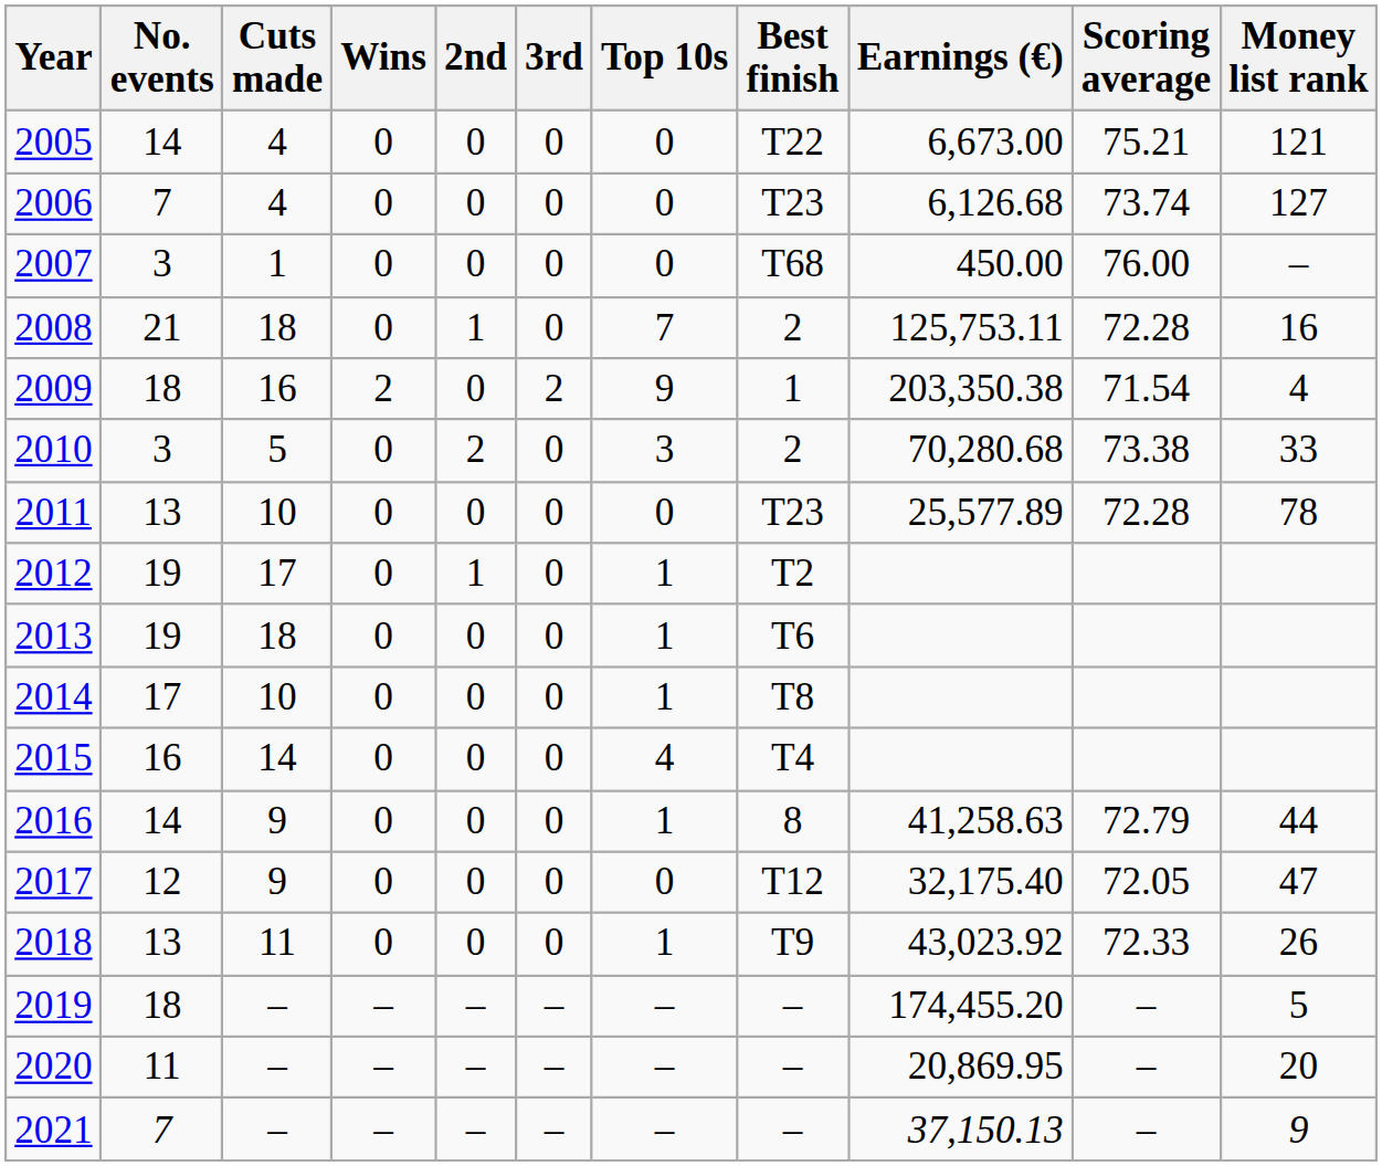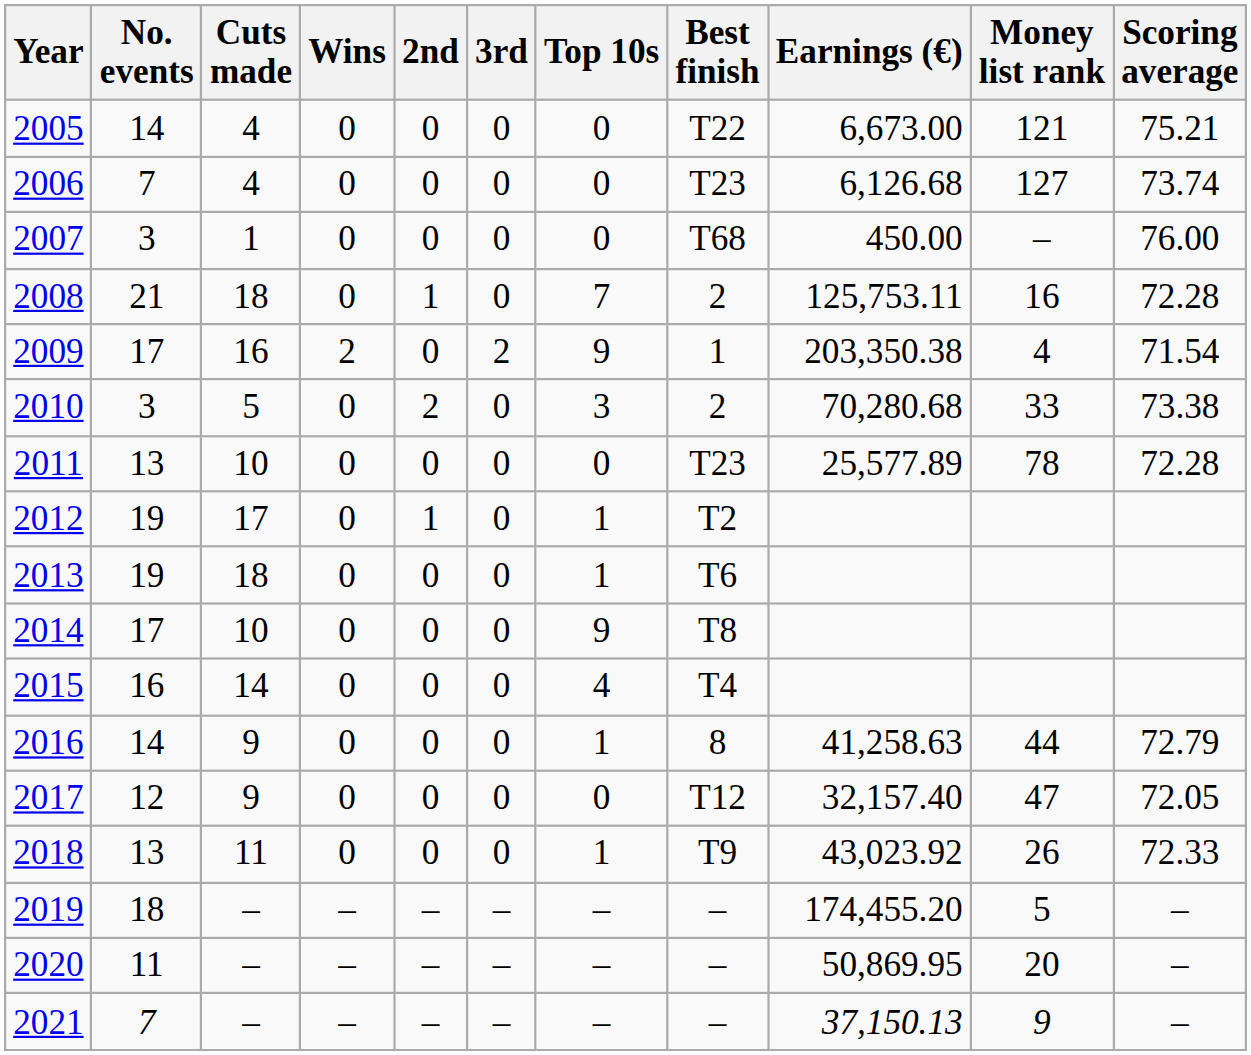columns swapped: Money list rank <-> Scoring average
2009 | No. events: 18 -> 17
2014 | Top 10s: 1 -> 9
2017 | Earnings (€): 32,175.40 -> 32,157.40
2020 | Earnings (€): 20,869.95 -> 50,869.95
